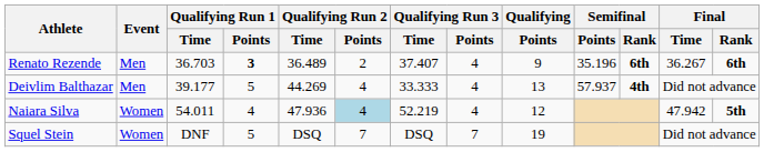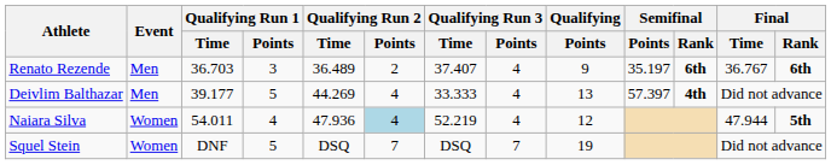Renato Rezende | Qualifying Run 1 / Points: bold -> normal
Renato Rezende | Semifinal / Points: 35.196 -> 35.197
Renato Rezende | Final / Time: 36.267 -> 36.767
Deivlim Balthazar | Semifinal / Points: 57.937 -> 57.397
Naiara Silva | Final / Time: 47.942 -> 47.944
